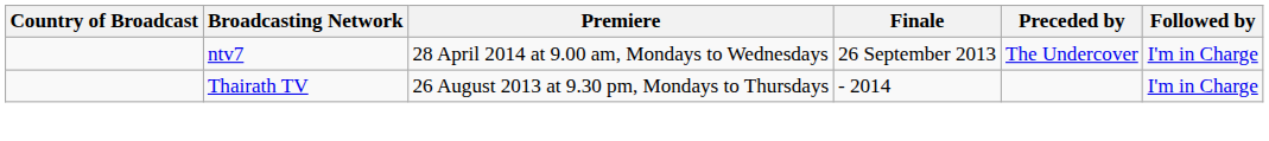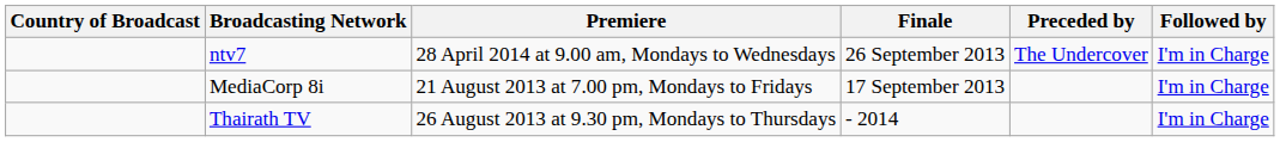+ row: MediaCorp 8i | 21 August 2013 at 7.00 pm, Mondays to Fridays | 17 September 2013 | I'm in Charge
